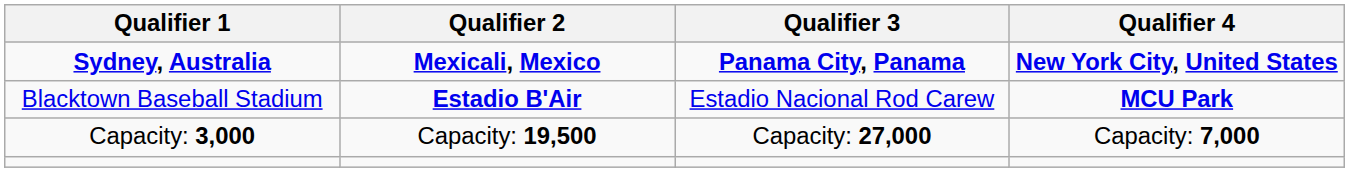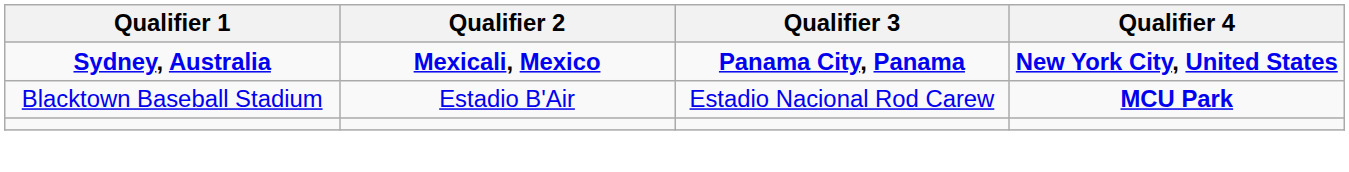Blacktown Baseball Stadium | Qualifier 2: bold -> normal
- row: Capacity: 3,000 | Capacity: 19,500 | Capacity: 27,000 | Capacity: 7,000
